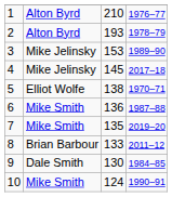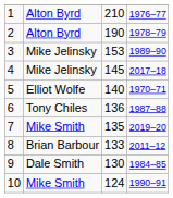2 | column 3: 193 -> 190
5 | column 3: 138 -> 140
6 | column 2: Mike Smith -> Tony Chiles
